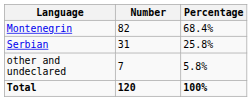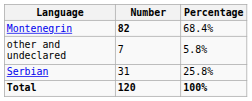Montenegrin | Number: normal -> bold
rows swapped: Serbian <-> other and undeclared
